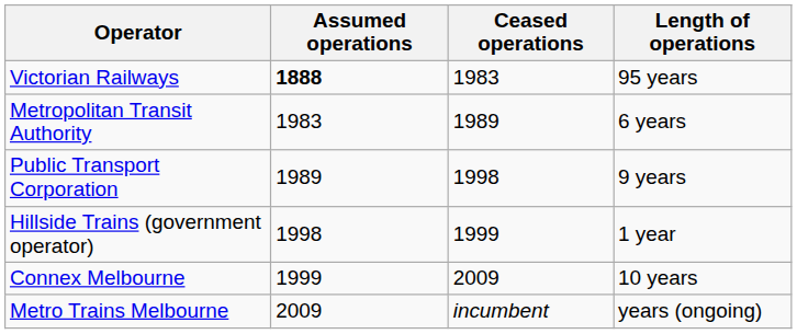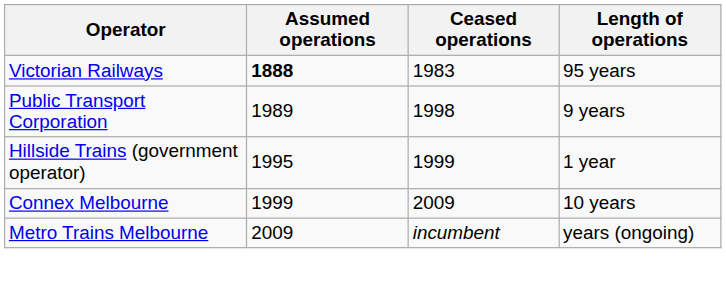- row: Metropolitan Transit Authority | 1983 | 1989 | 6 years
Hillside Trains (government operator) | Assumed operations: 1998 -> 1995
